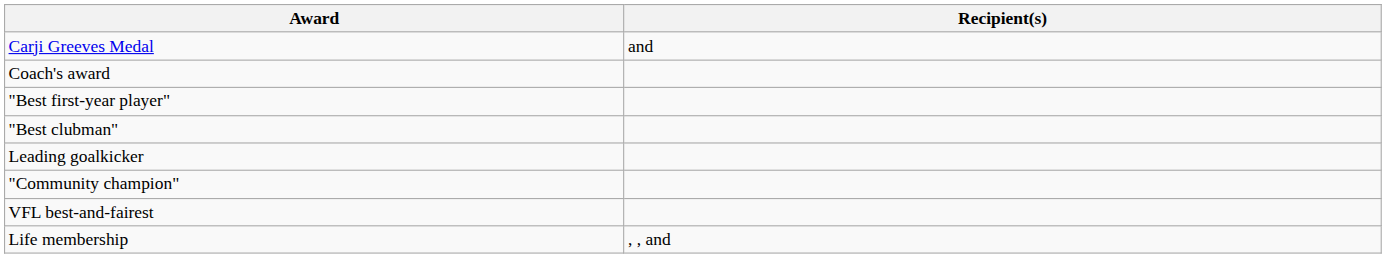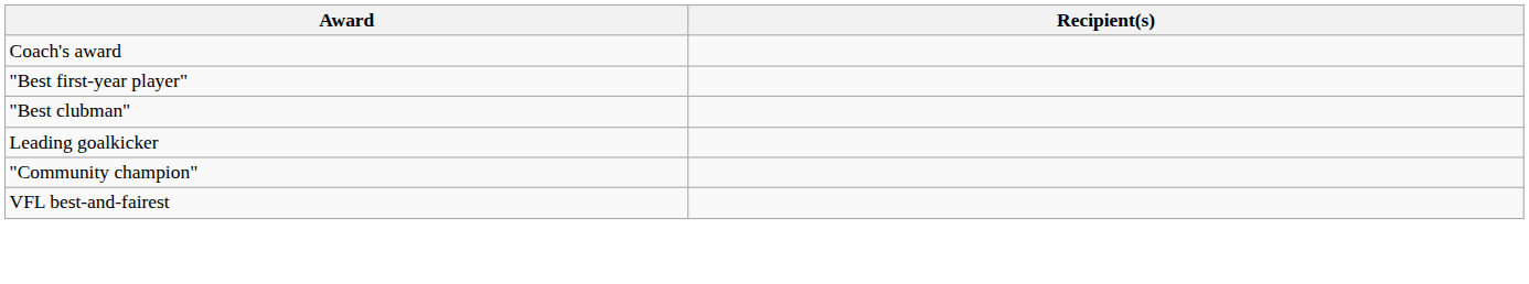- row: Carji Greeves Medal | and
- row: Life membership | , , and
